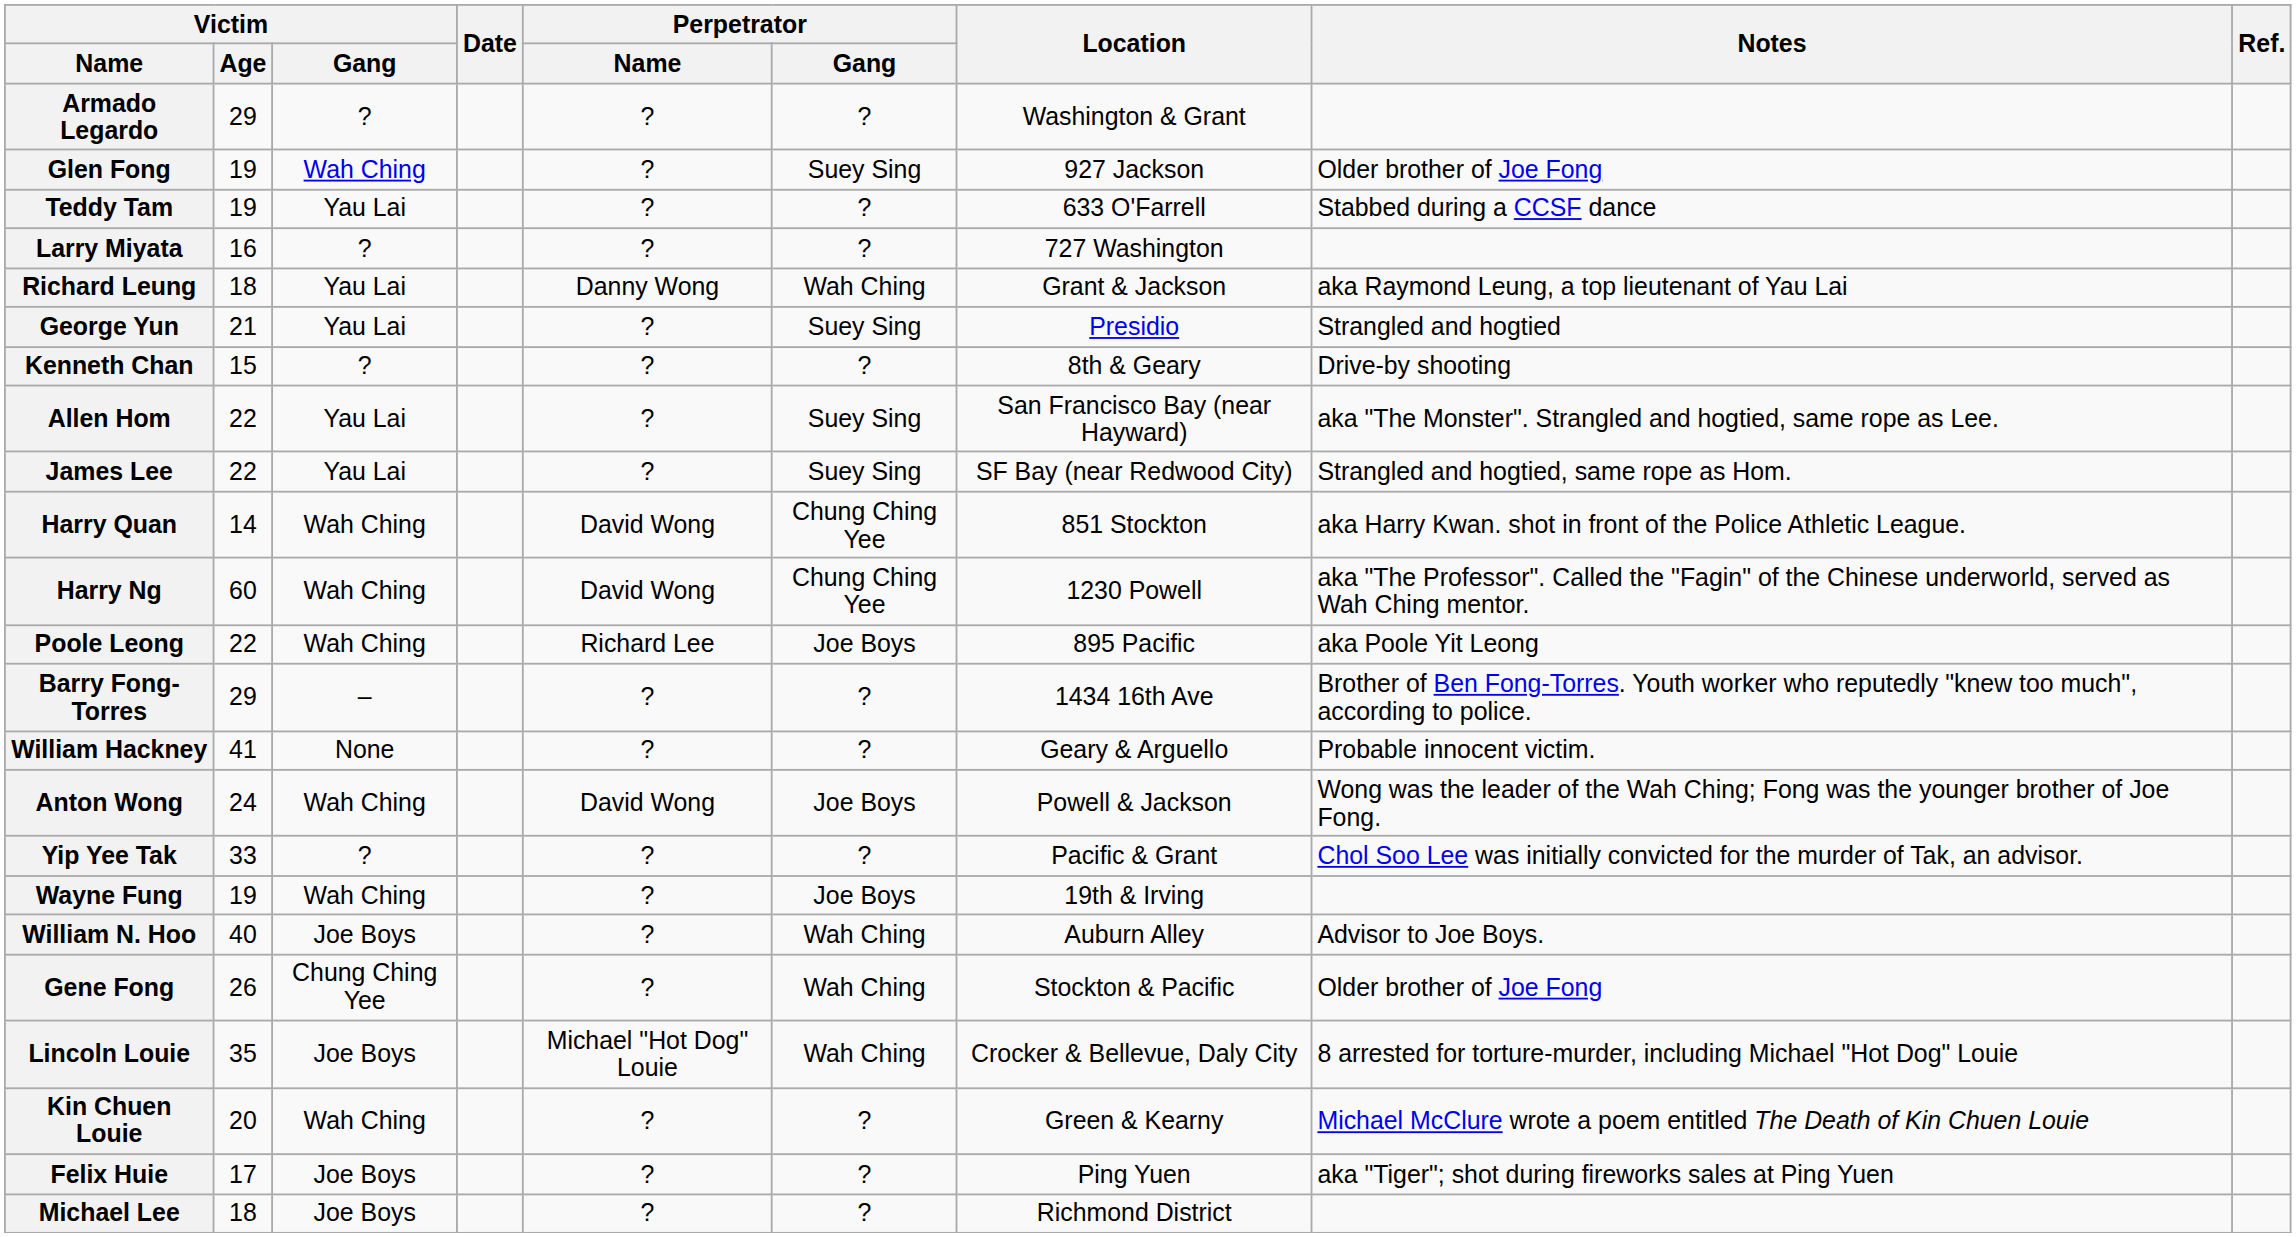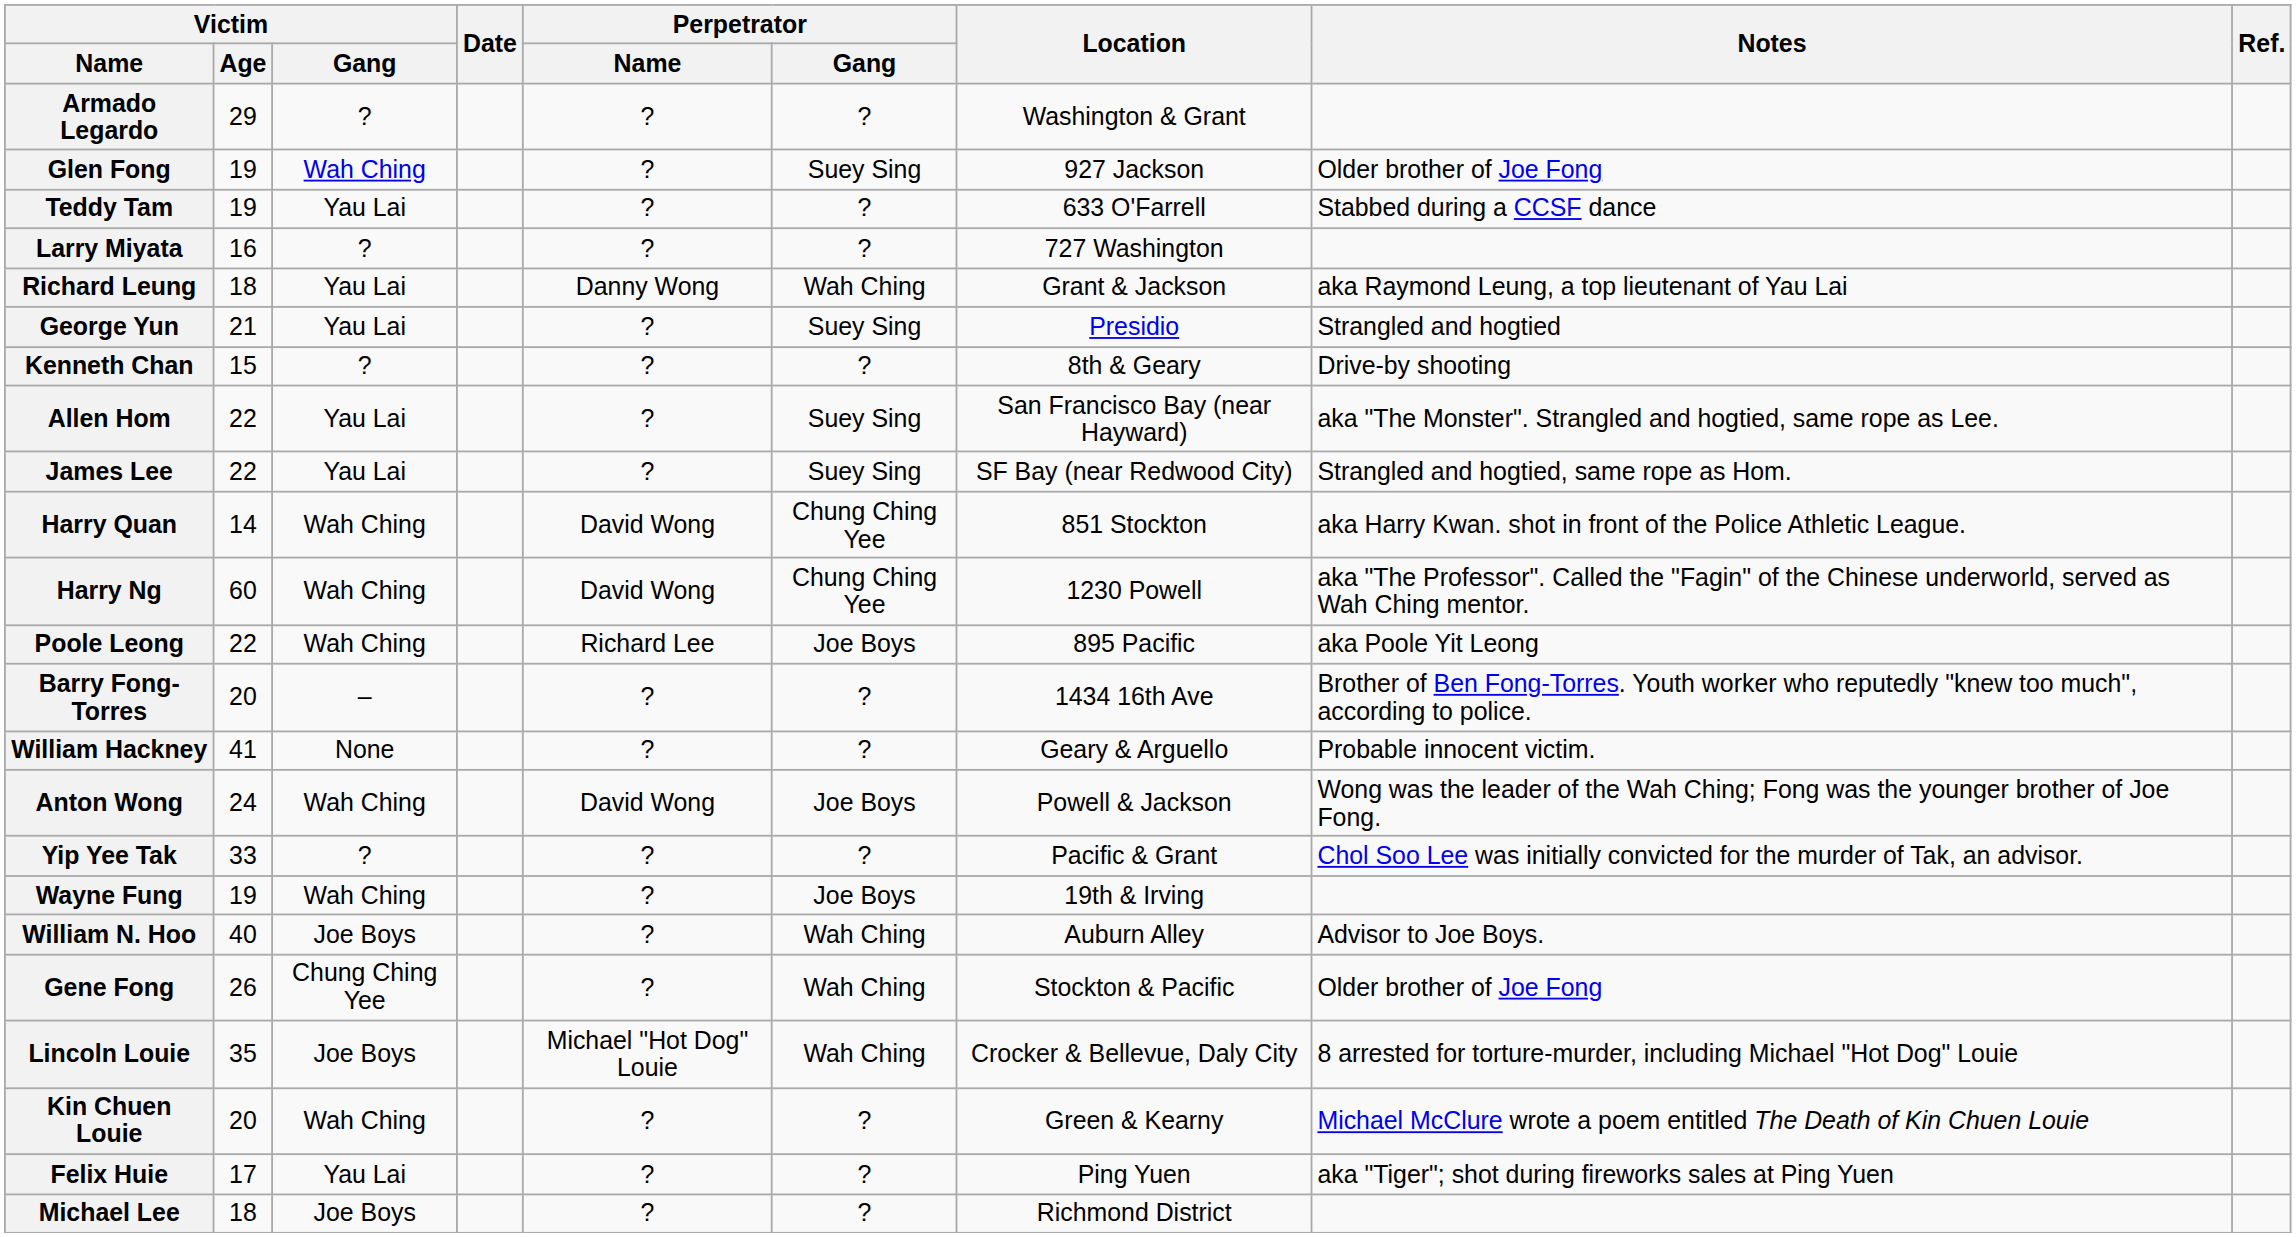Barry Fong-Torres | Victim / Age: 29 -> 20
Felix Huie | Victim / Gang: Joe Boys -> Yau Lai
